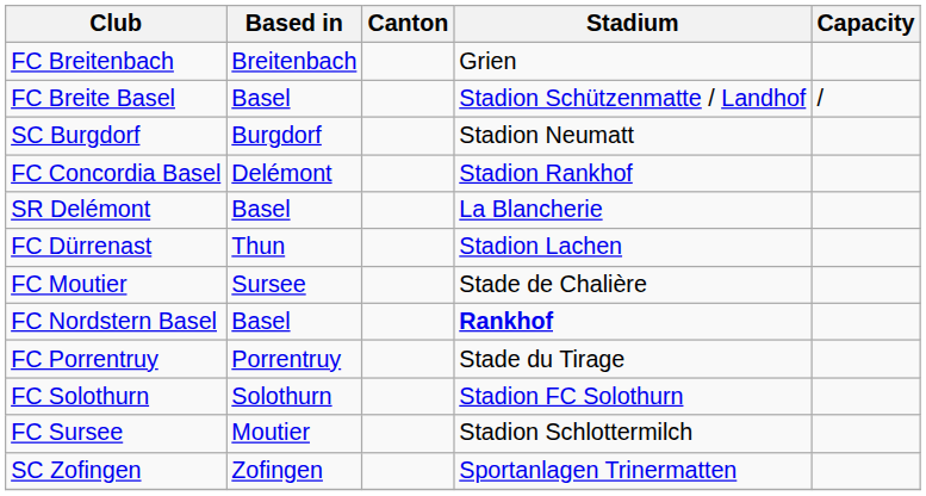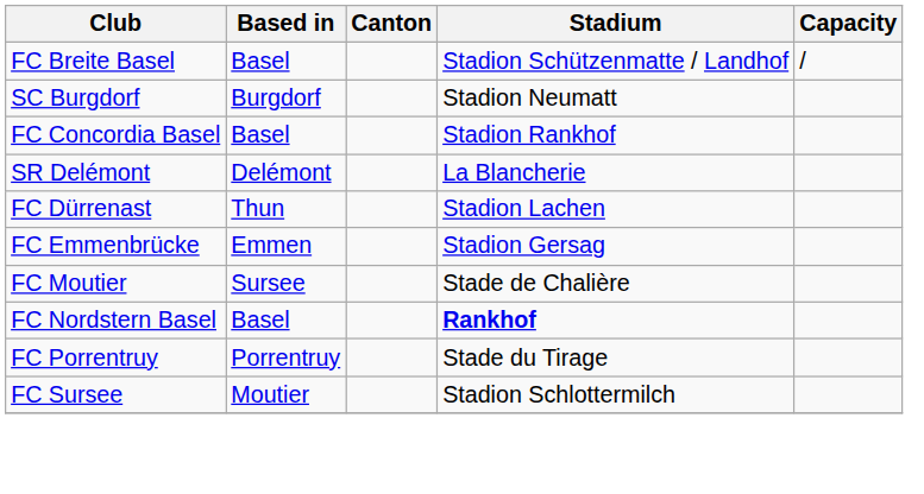- row: FC Breitenbach | Breitenbach | Grien
FC Concordia Basel | Based in: Delémont -> Basel
SR Delémont | Based in: Basel -> Delémont
+ row: FC Emmenbrücke | Emmen | Stadion Gersag
- row: FC Solothurn | Solothurn | Stadion FC Solothurn
- row: SC Zofingen | Zofingen | Sportanlagen Trinermatten
